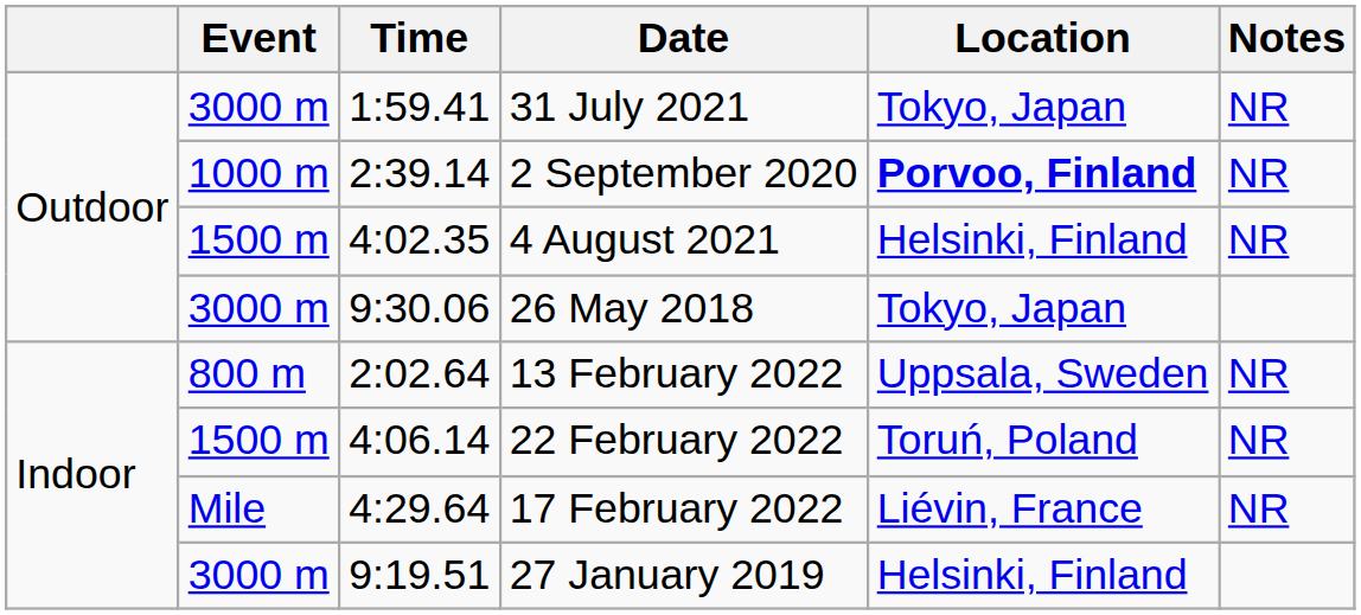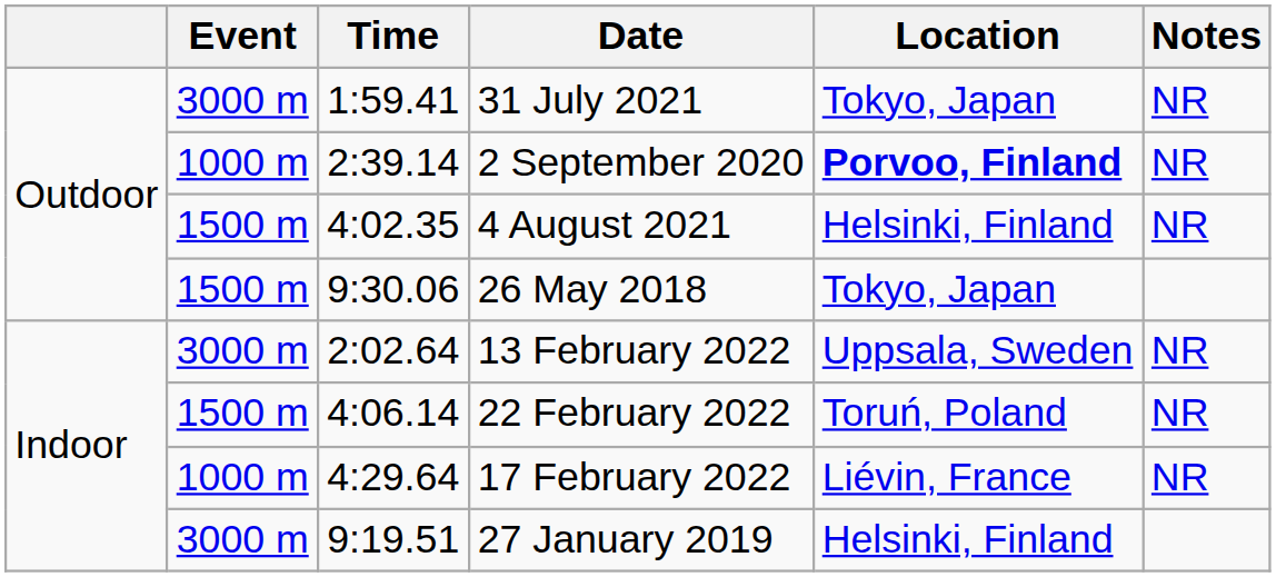26 May 2018 | Event: 3000 m -> 1500 m
13 February 2022 | Event: 800 m -> 3000 m
17 February 2022 | Event: Mile -> 1000 m
